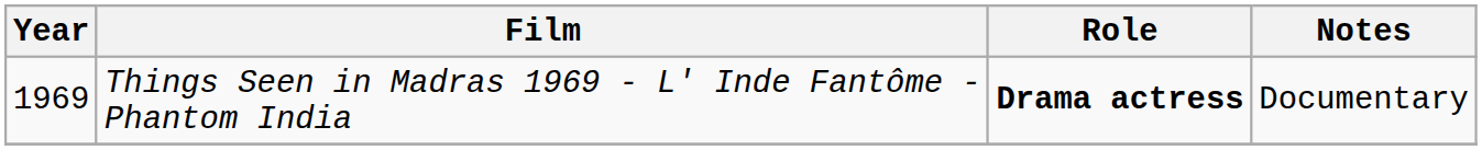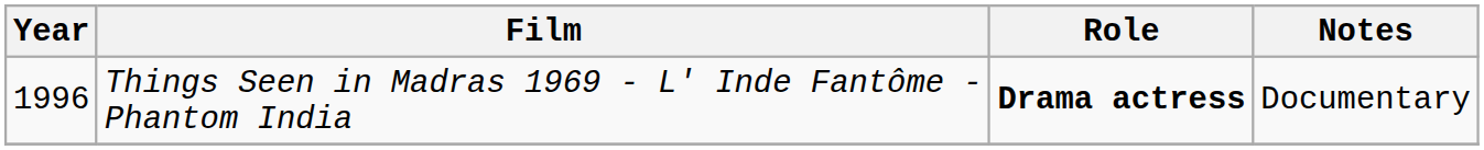Things Seen in Madras 1969 - L' Inde Fantôme - Phantom India | Year: 1969 -> 1996
